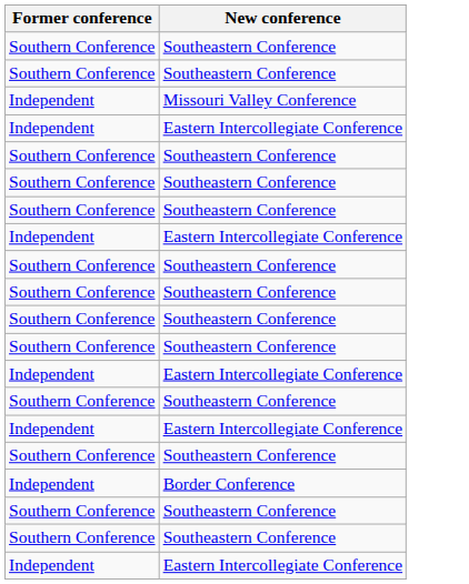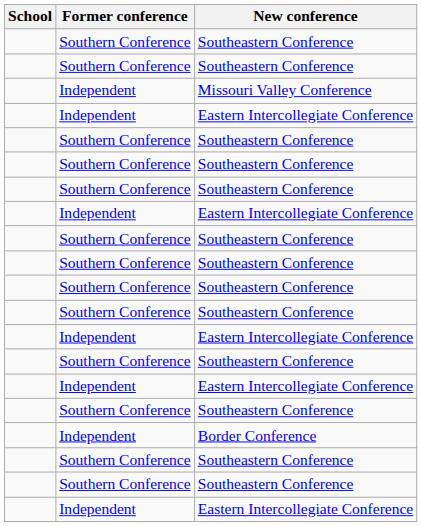+ column: School
